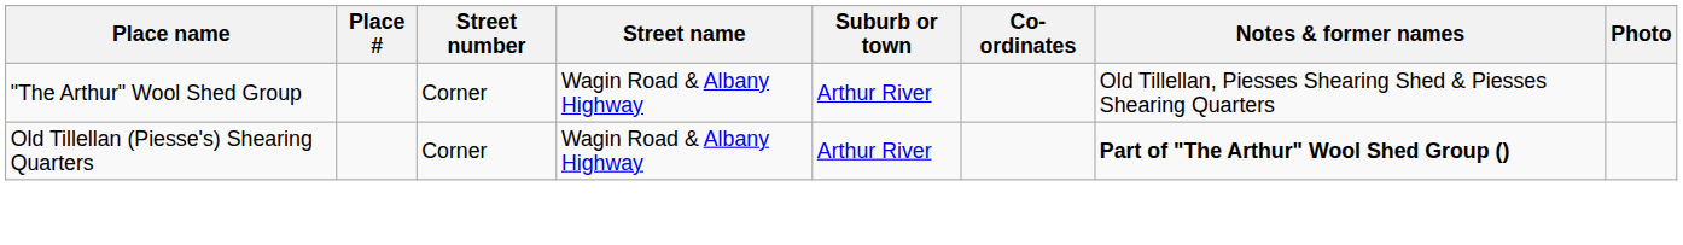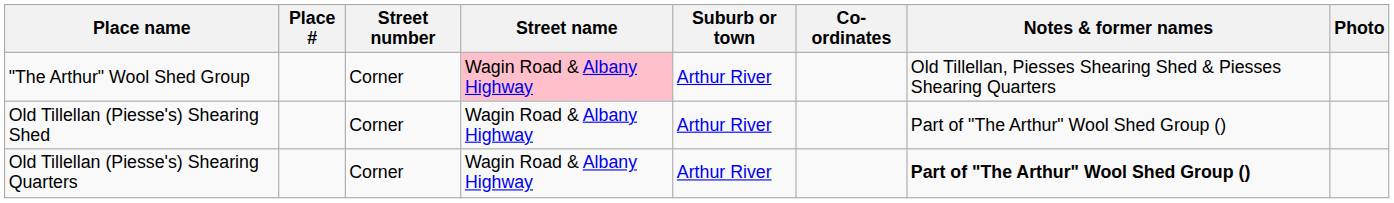"The Arthur" Wool Shed Group | Street name: no background -> pink background
+ row: Old Tillellan (Piesse's) Shearing Shed | Corner | Wagin Road & Albany Highway | Arthur River | Part of "The Arthur" Wool Shed Group ()
